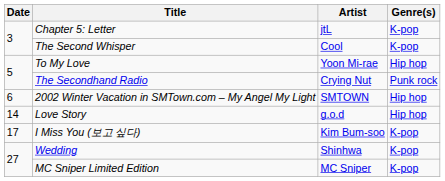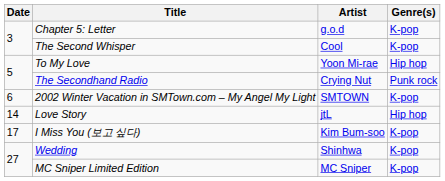Chapter 5: Letter | Artist: jtL -> g.o.d
2002 Winter Vacation in SMTown.com – My Angel My Light | Genre(s): Hip hop -> K-pop
Love Story | Artist: g.o.d -> jtL
